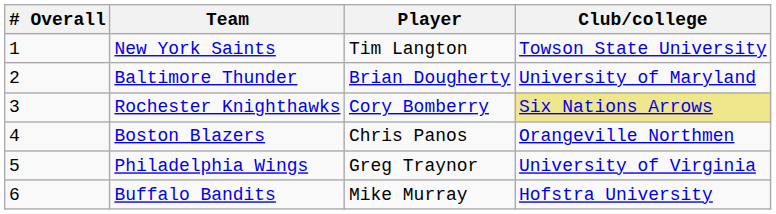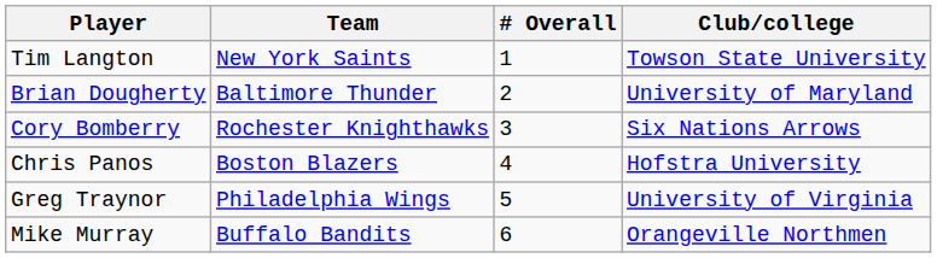columns swapped: # Overall <-> Player
Rochester Knighthawks | Club/college: khaki background -> no background
Boston Blazers | Club/college: Orangeville Northmen -> Hofstra University
Buffalo Bandits | Club/college: Hofstra University -> Orangeville Northmen
